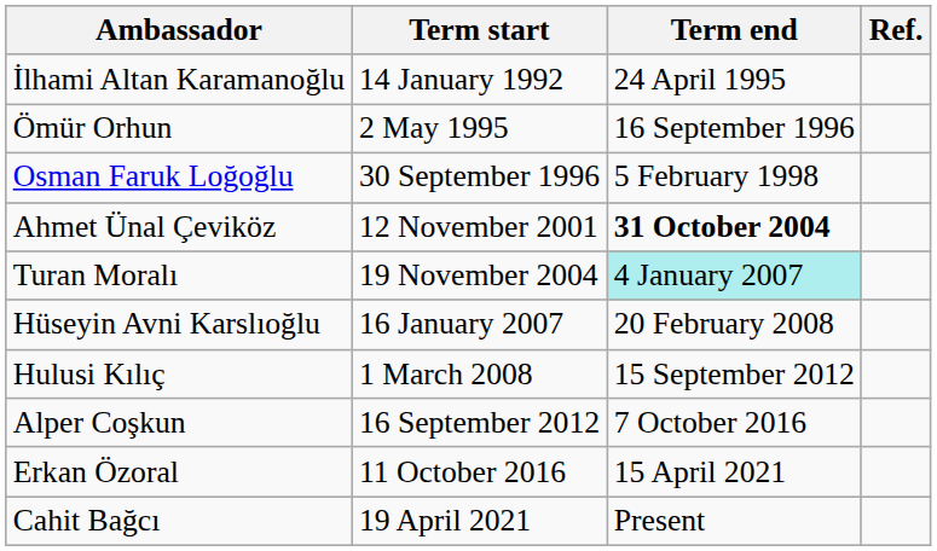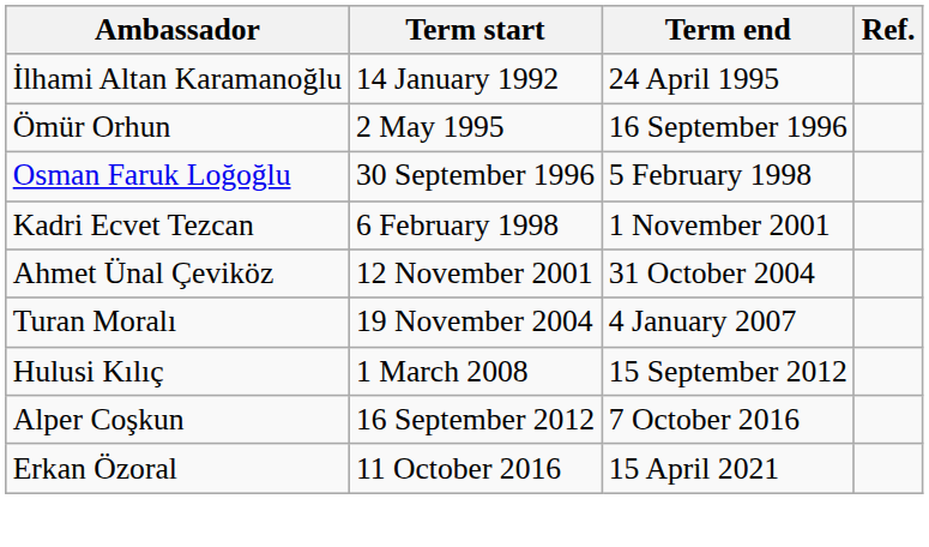+ row: Kadri Ecvet Tezcan | 6 February 1998 | 1 November 2001
Ahmet Ünal Çeviköz | Term end: bold -> normal
Turan Moralı | Term end: paleturquoise background -> no background
- row: Hüseyin Avni Karslıoğlu | 16 January 2007 | 20 February 2008
- row: Cahit Bağcı | 19 April 2021 | Present
